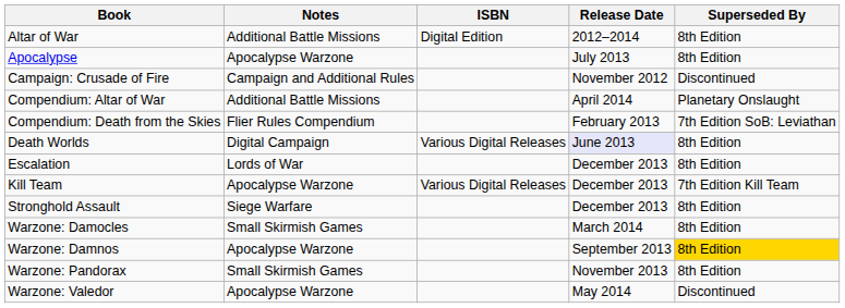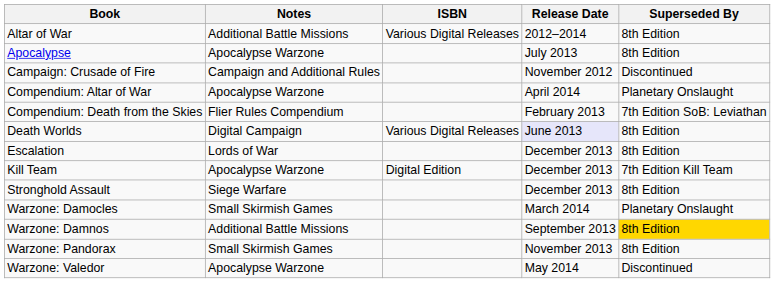Altar of War | ISBN: Digital Edition -> Various Digital Releases
Compendium: Altar of War | Notes: Additional Battle Missions -> Apocalypse Warzone
Kill Team | ISBN: Various Digital Releases -> Digital Edition
Warzone: Damocles | Superseded By: 8th Edition -> Planetary Onslaught
Warzone: Damnos | Notes: Apocalypse Warzone -> Additional Battle Missions
